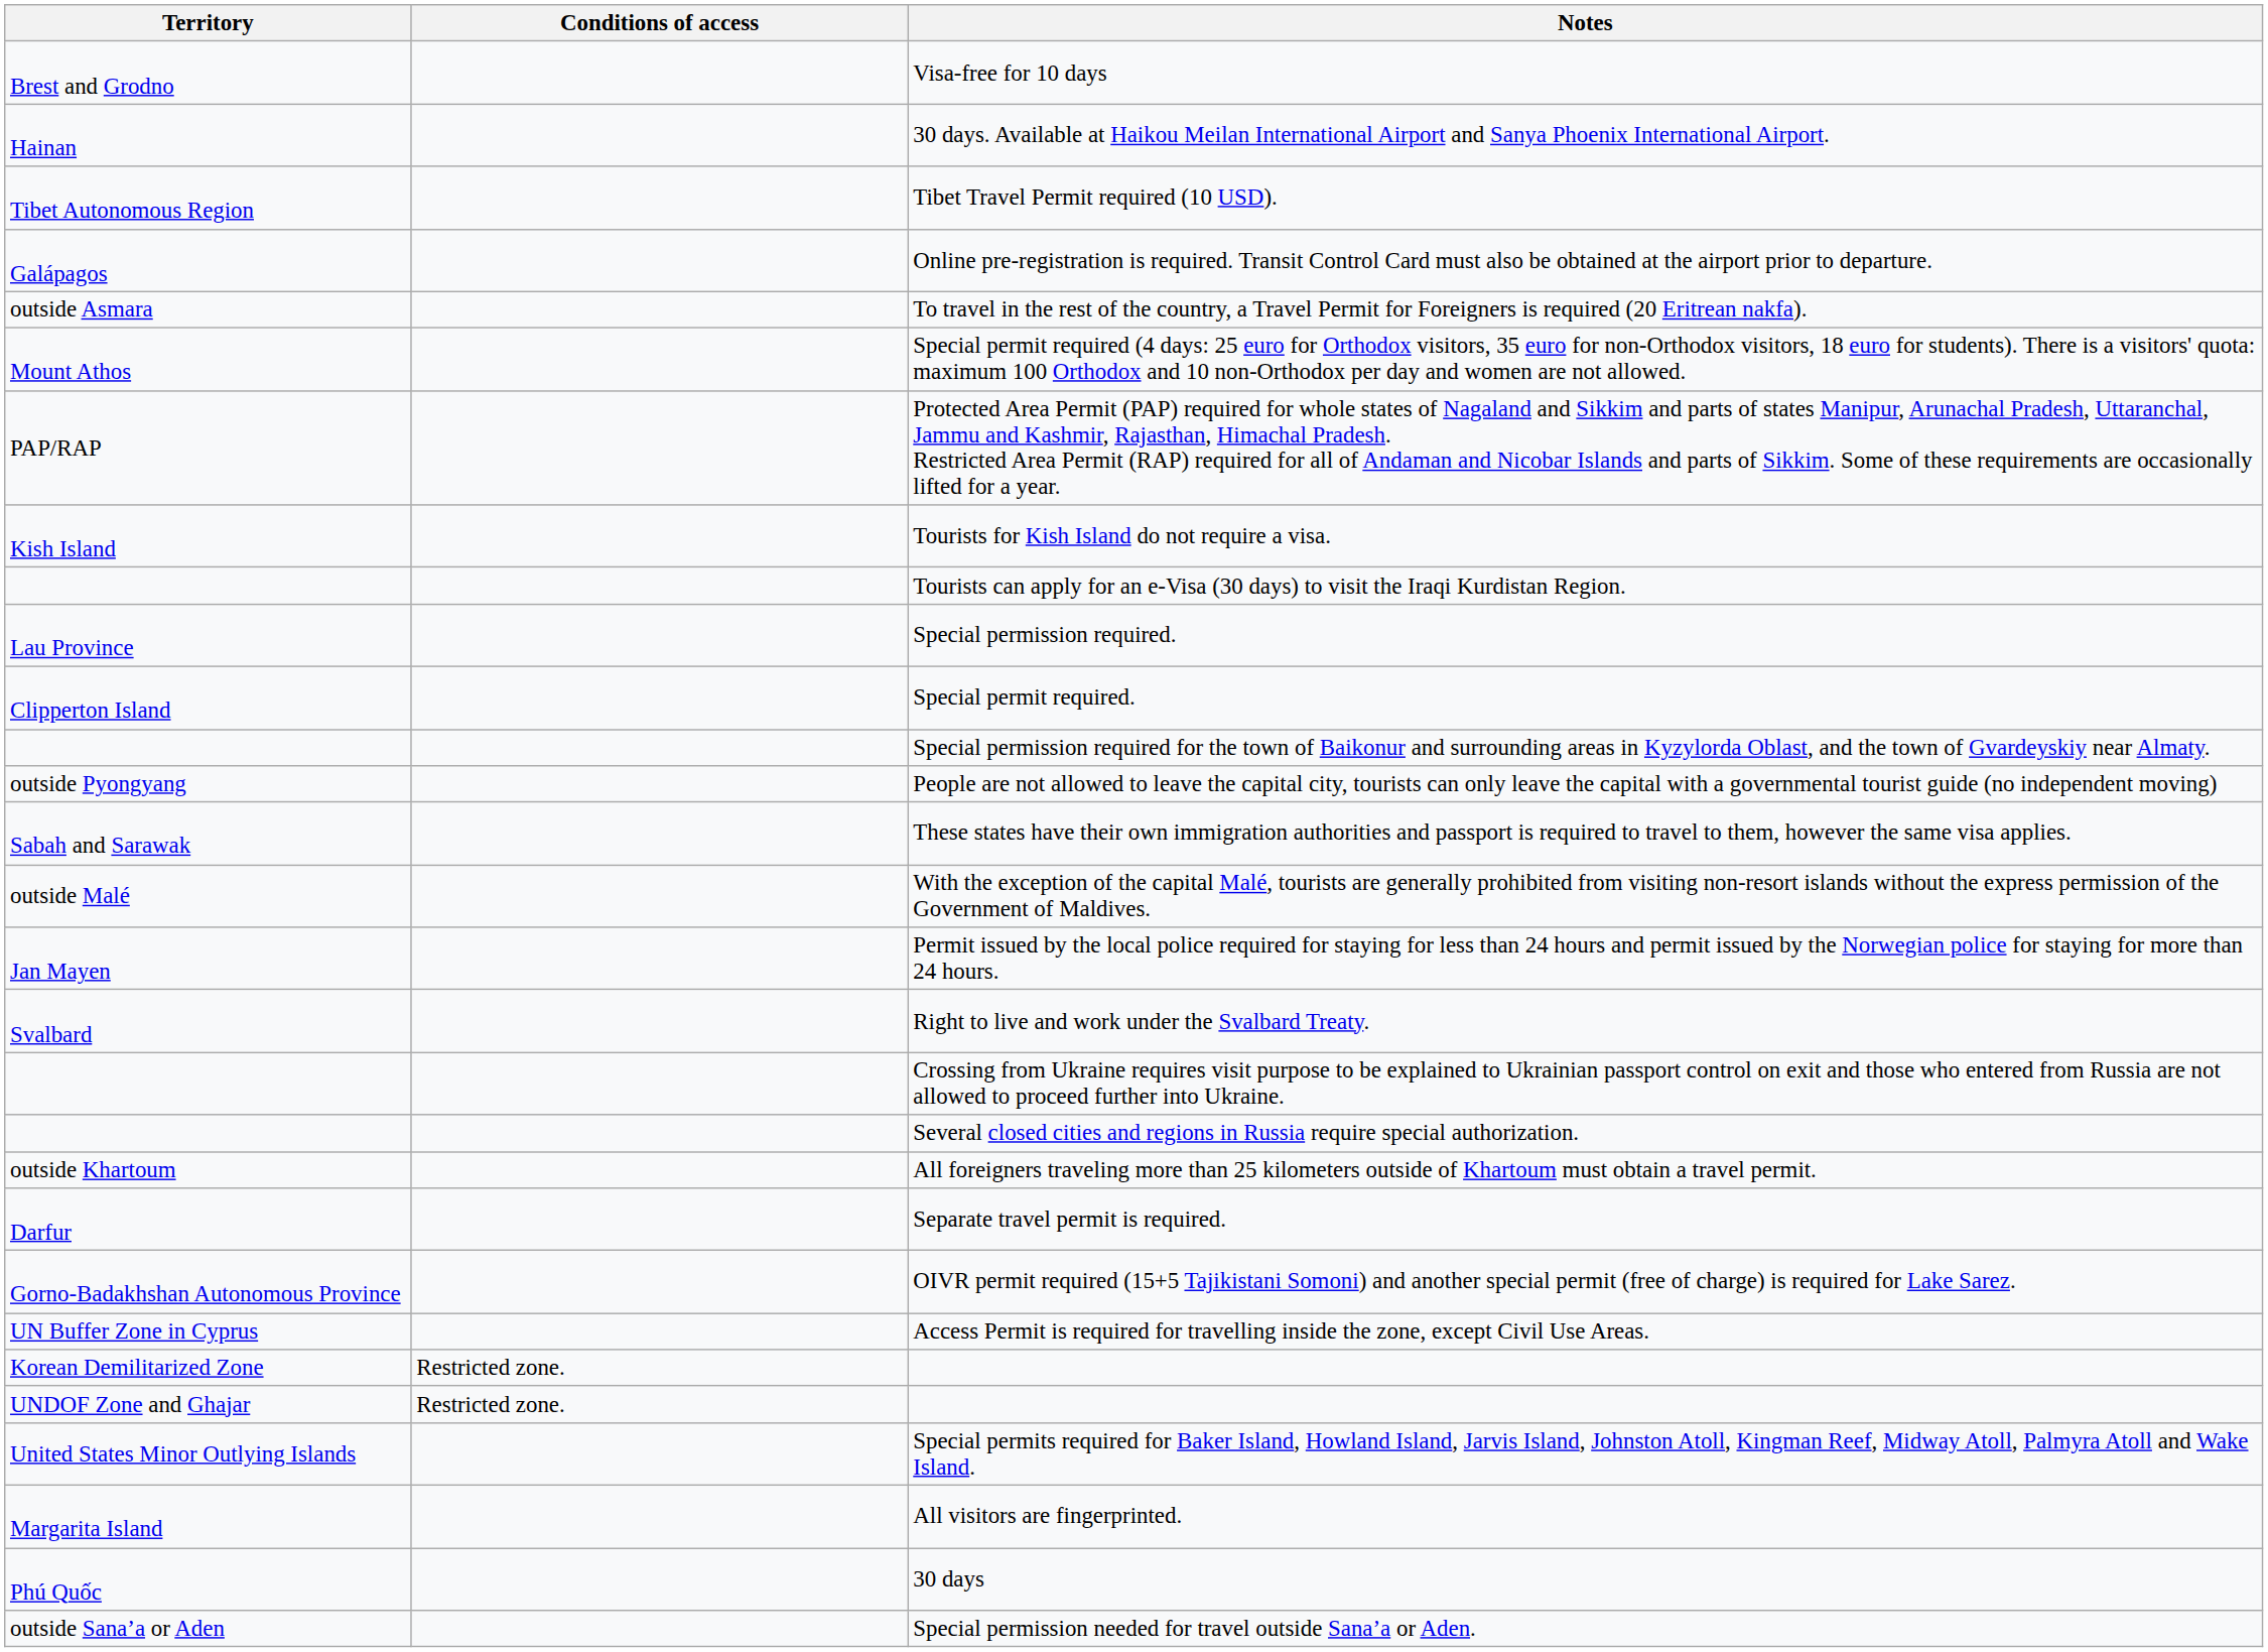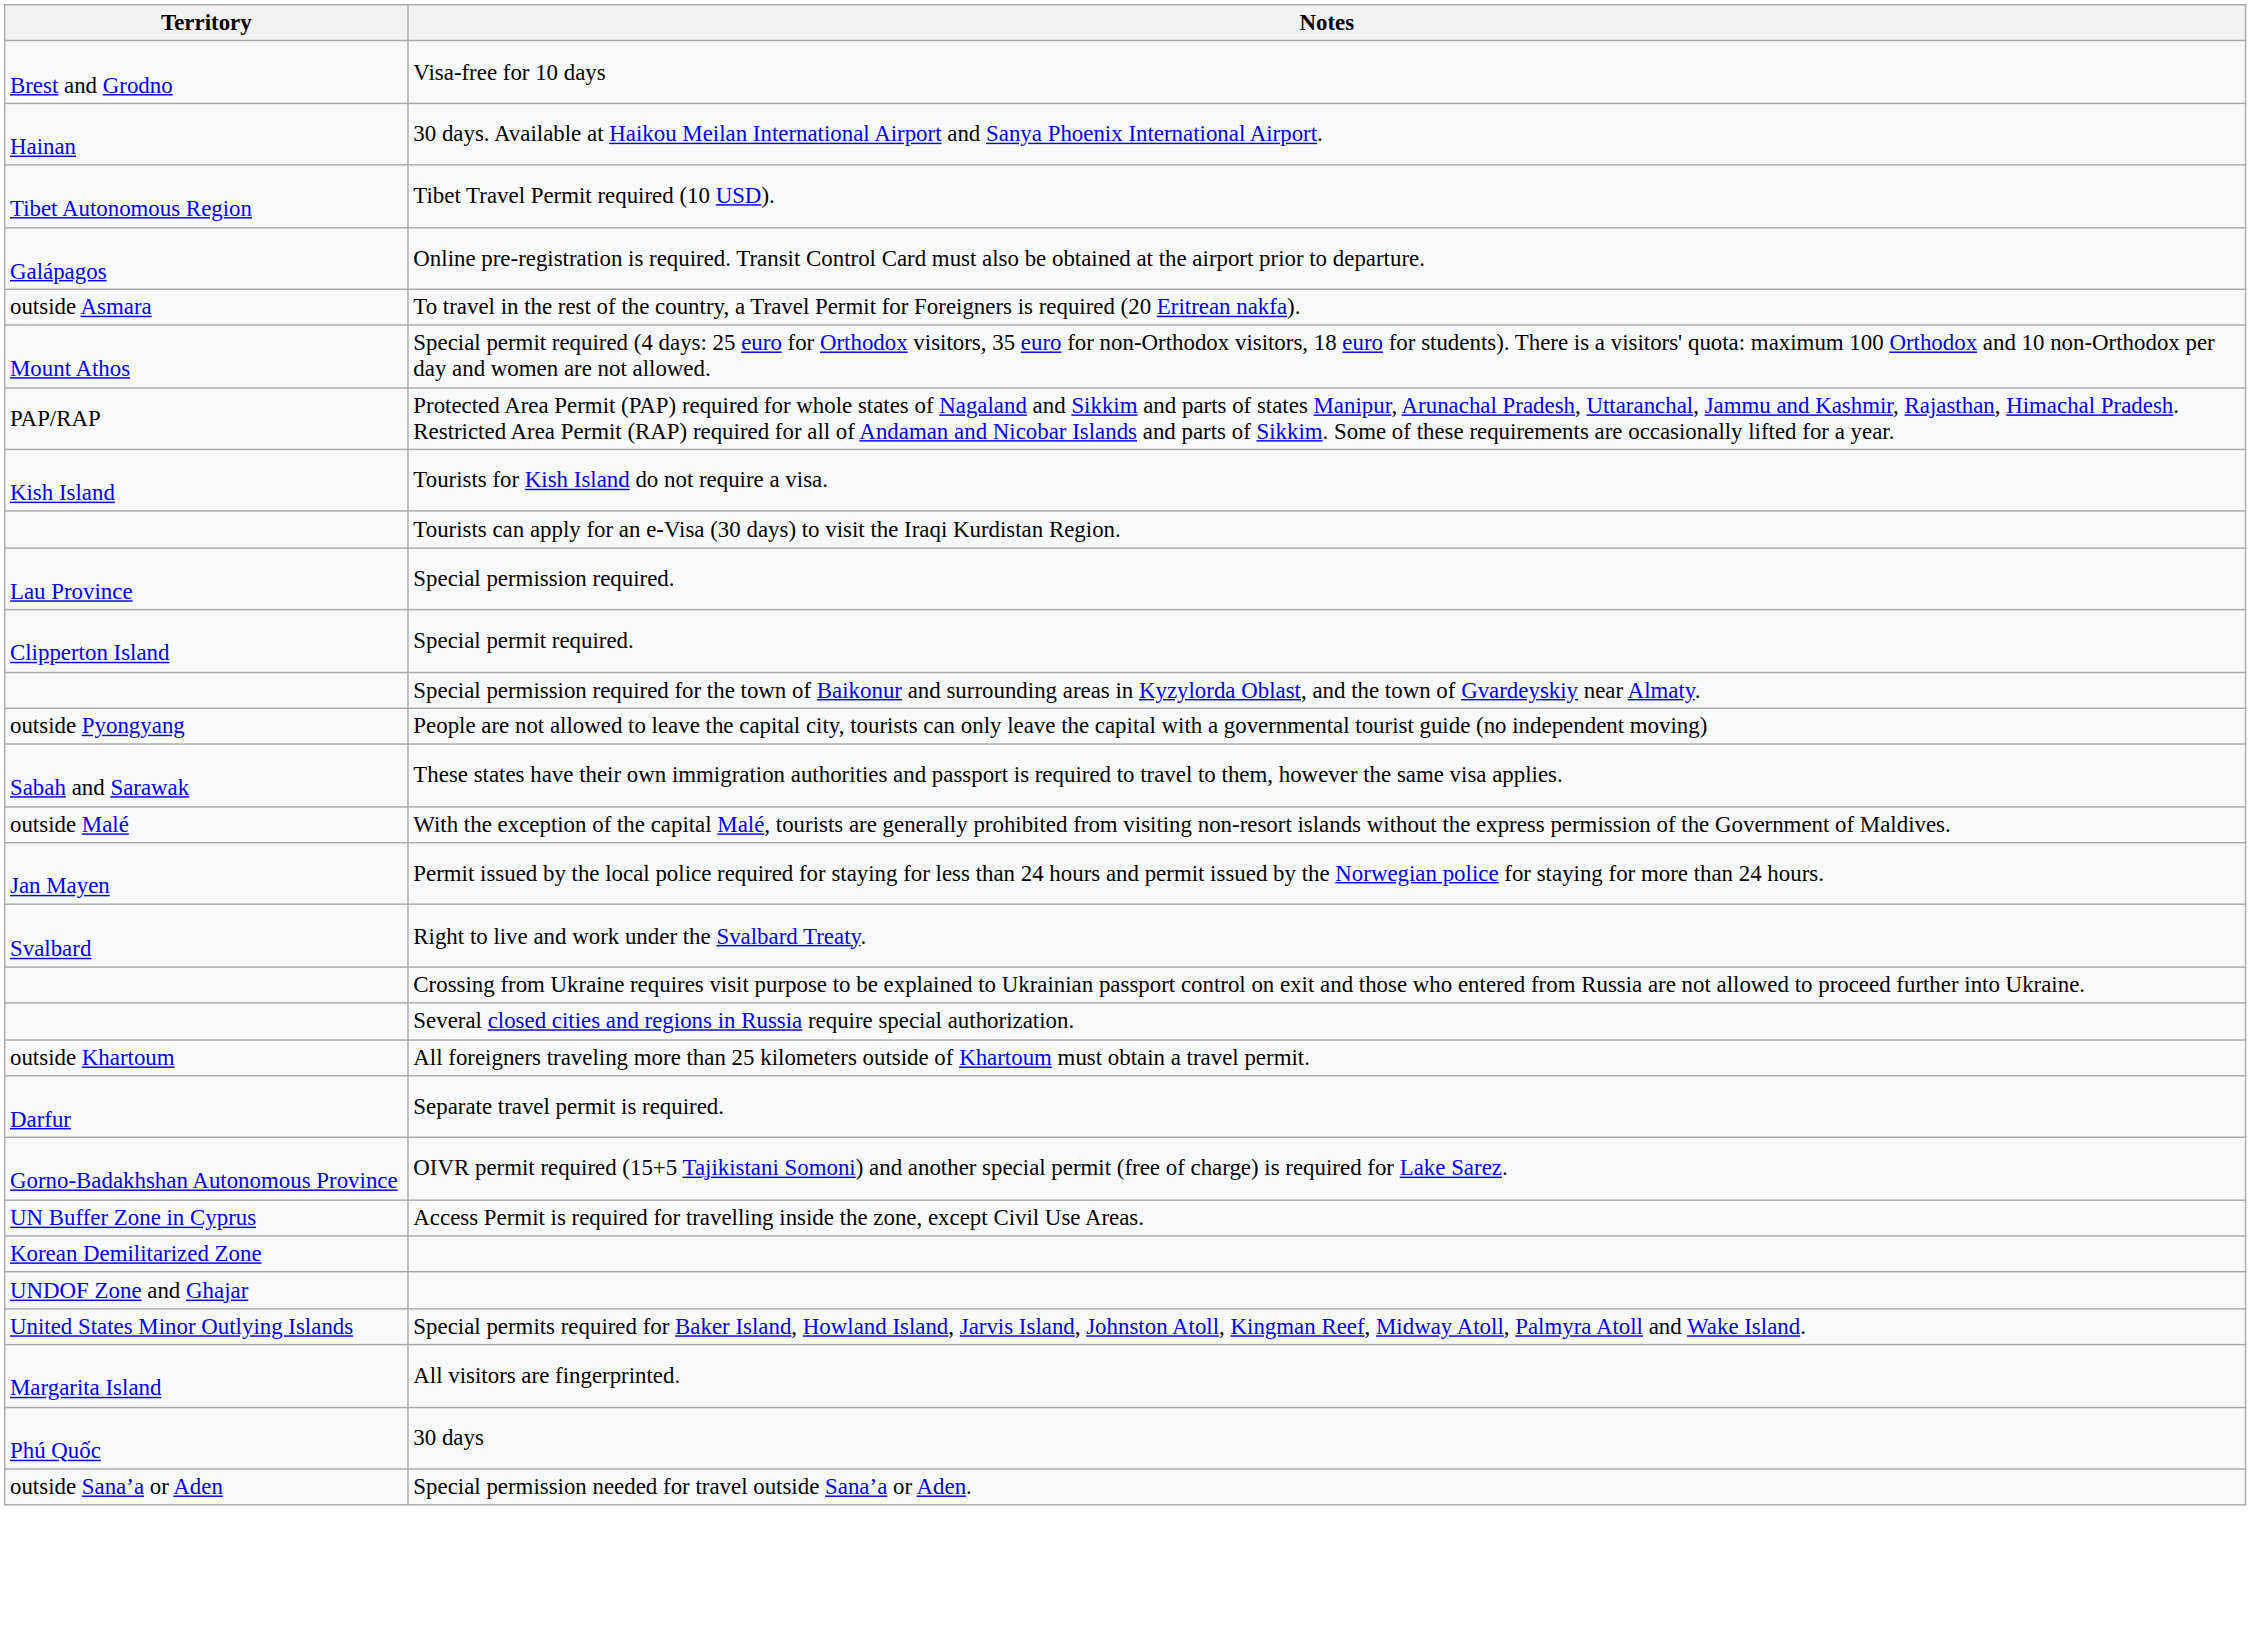- column: Conditions of access | Restricted zone. | Restricted zone.
